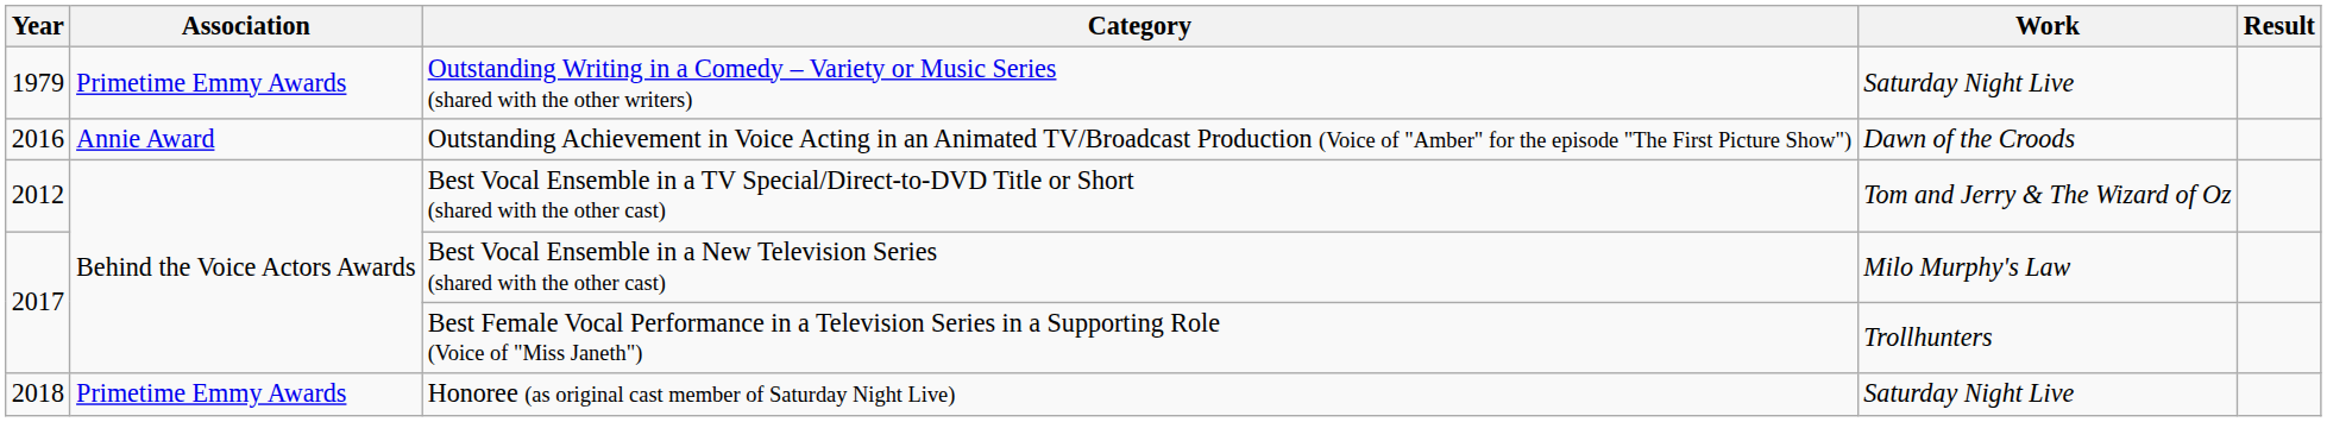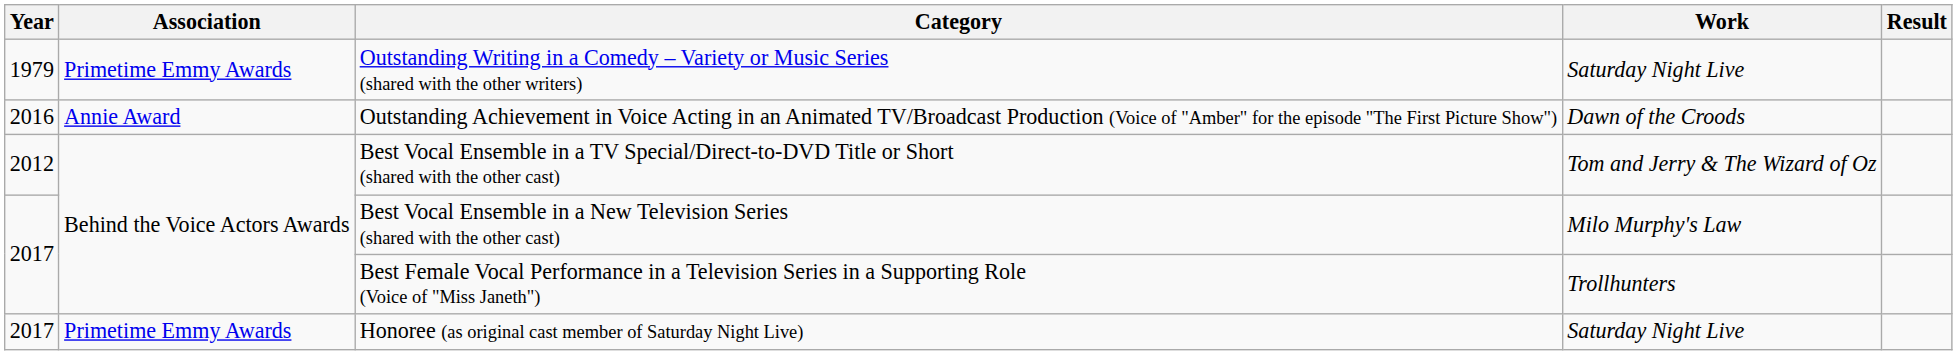Honoree (as original cast member of Saturday Night Live) | Year: 2018 -> 2017
